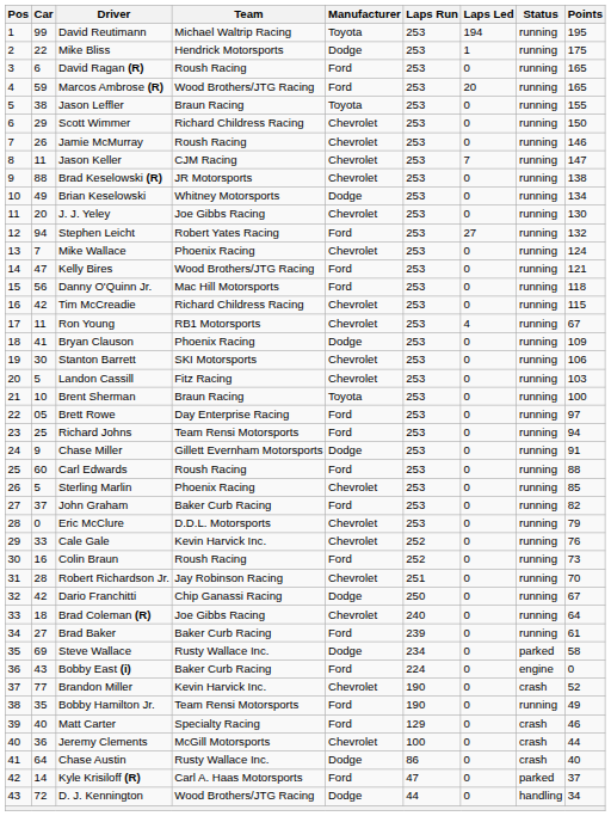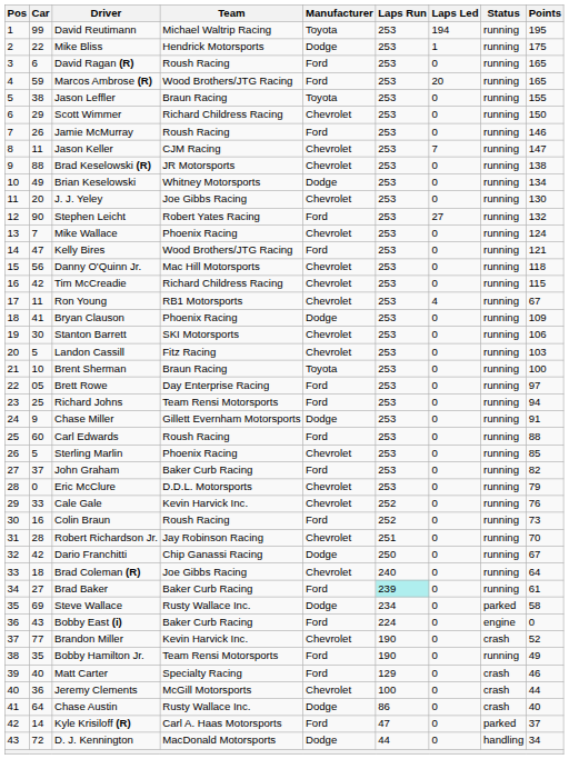Jamie McMurray | Manufacturer: Chevrolet -> Ford
Stephen Leicht | Car: 94 -> 90
Danny O'Quinn Jr. | Manufacturer: Ford -> Chevrolet
Brad Baker | Laps Run: no background -> paleturquoise background
D. J. Kennington | Team: Wood Brothers/JTG Racing -> MacDonald Motorsports
